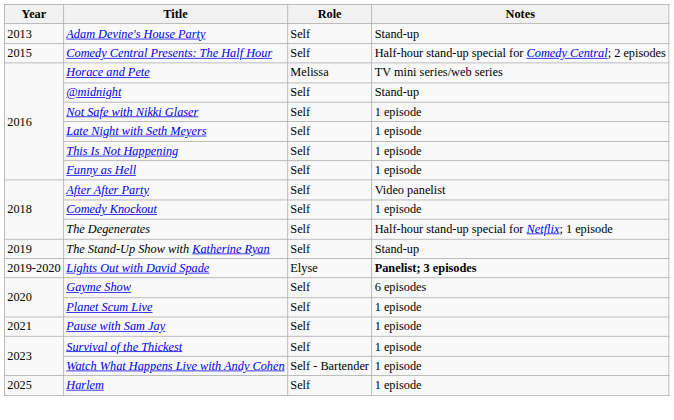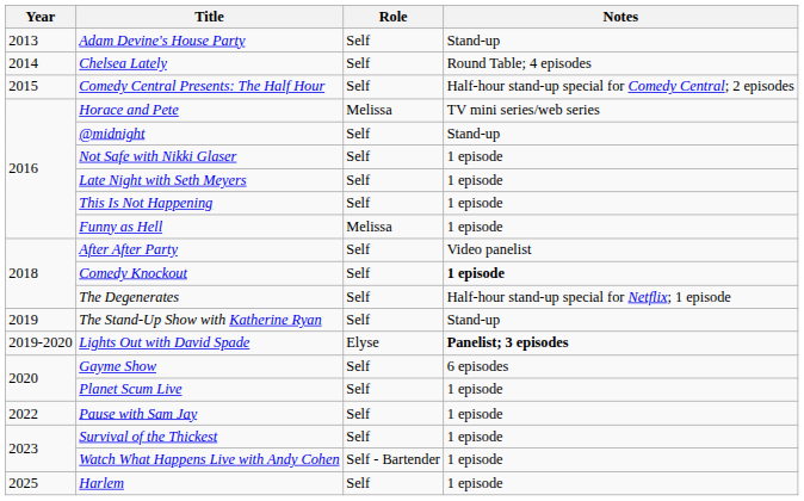+ row: 2014 | Chelsea Lately | Self | Round Table; 4 episodes
Funny as Hell | Role: Self -> Melissa
Comedy Knockout | Notes: normal -> bold
Pause with Sam Jay | Year: 2021 -> 2022
